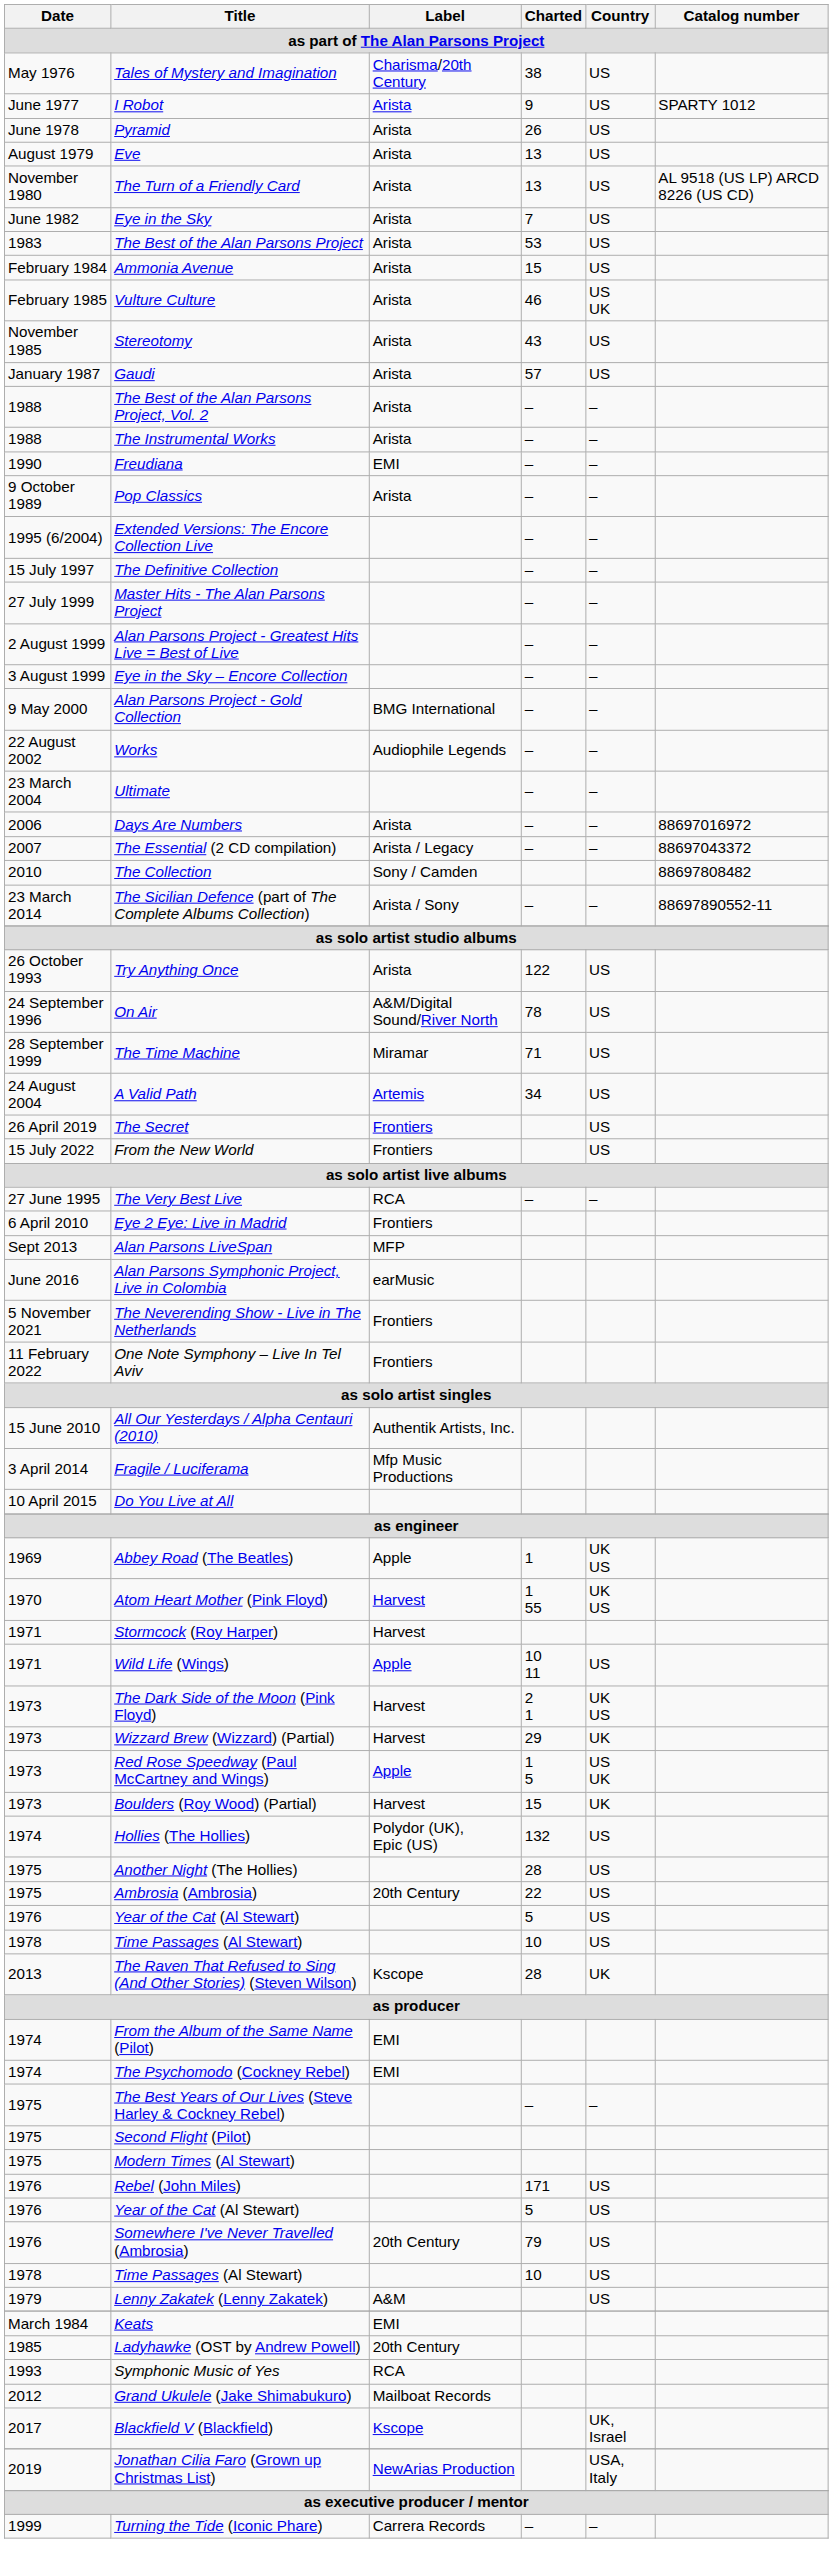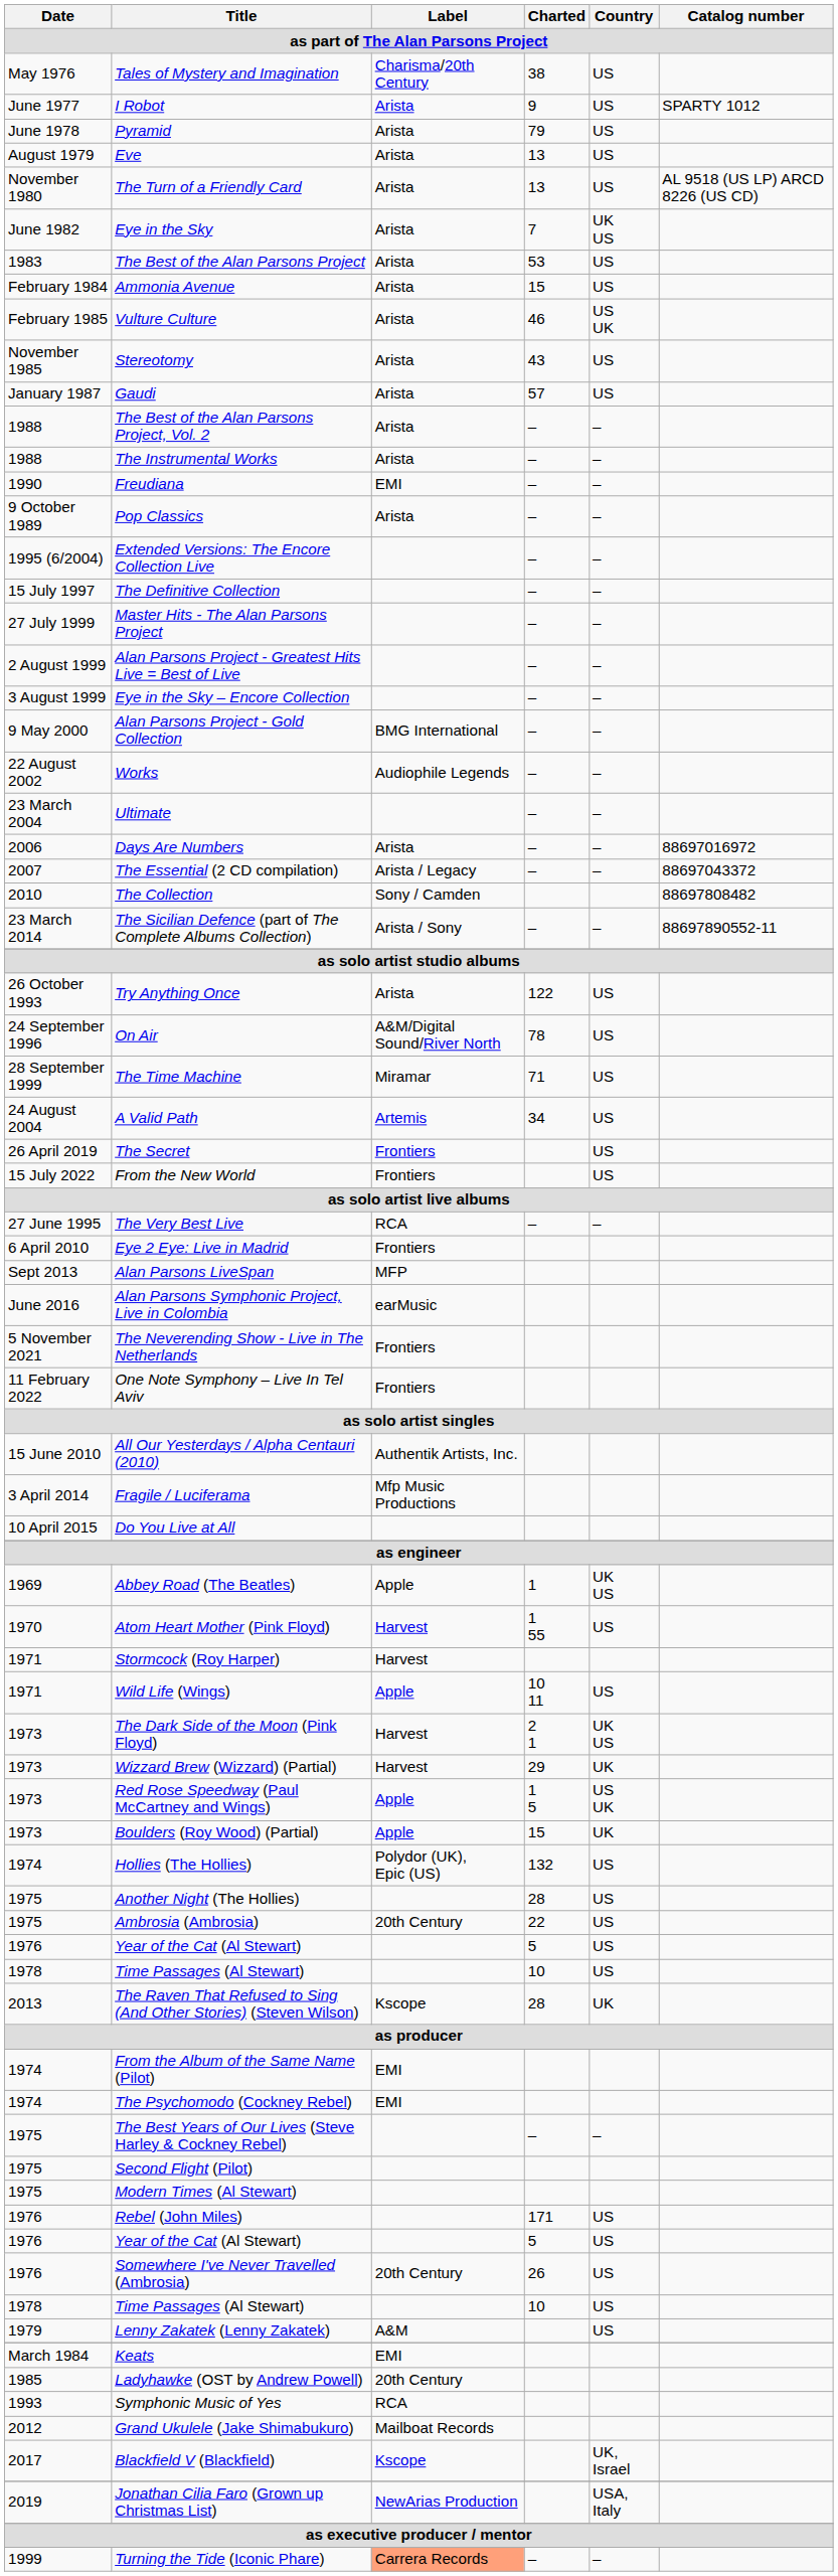Pyramid | Charted: 26 -> 79
Eye in the Sky | Country: US -> UK US
Atom Heart Mother (Pink Floyd) | Country: UK US -> US
Boulders (Roy Wood) (Partial) | Label: Harvest -> Apple
Somewhere I've Never Travelled (Ambrosia) | Charted: 79 -> 26
Turning the Tide (Iconic Phare) | Label: no background -> lightsalmon background
